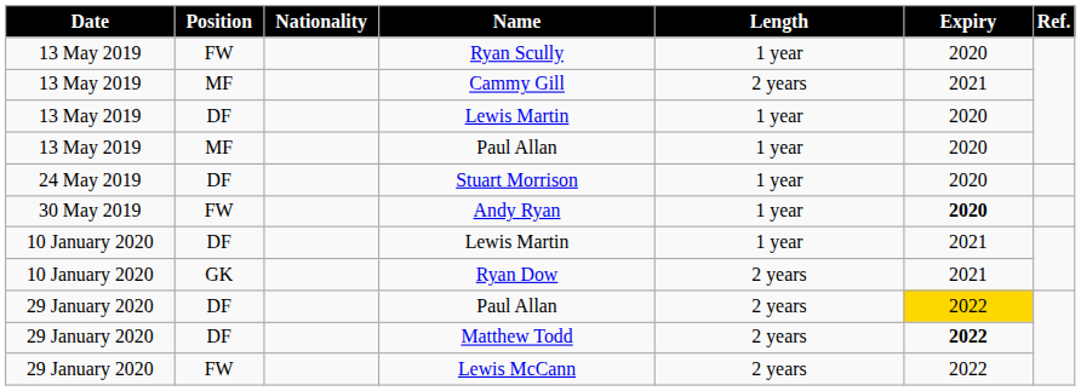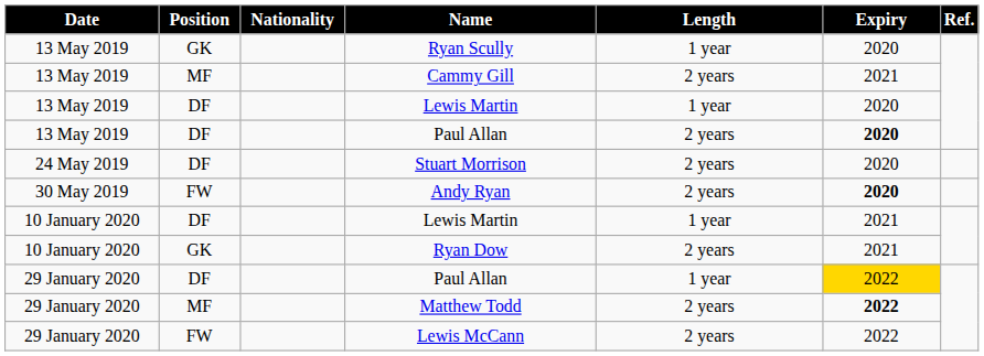Ryan Scully | Position: FW -> GK
13 May 2019 / Paul Allan | Position: MF -> DF
13 May 2019 / Paul Allan | Length: 1 year -> 2 years
13 May 2019 / Paul Allan | Expiry: normal -> bold
Stuart Morrison | Length: 1 year -> 2 years
Andy Ryan | Length: 1 year -> 2 years
29 January 2020 / Paul Allan | Length: 2 years -> 1 year
Matthew Todd | Position: DF -> MF
